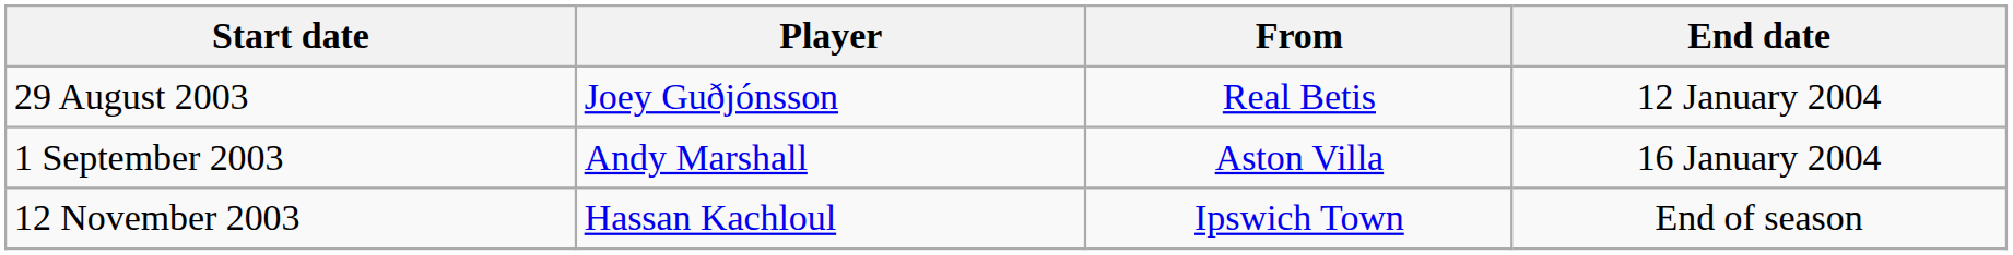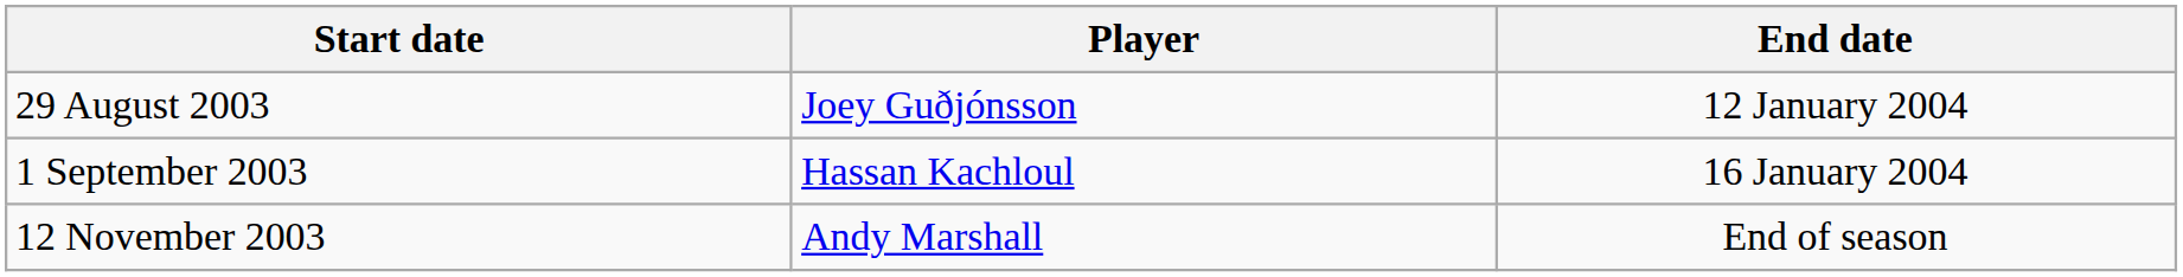- column: From | Real Betis | Aston Villa | Ipswich Town
1 September 2003 | Player: Andy Marshall -> Hassan Kachloul
12 November 2003 | Player: Hassan Kachloul -> Andy Marshall
